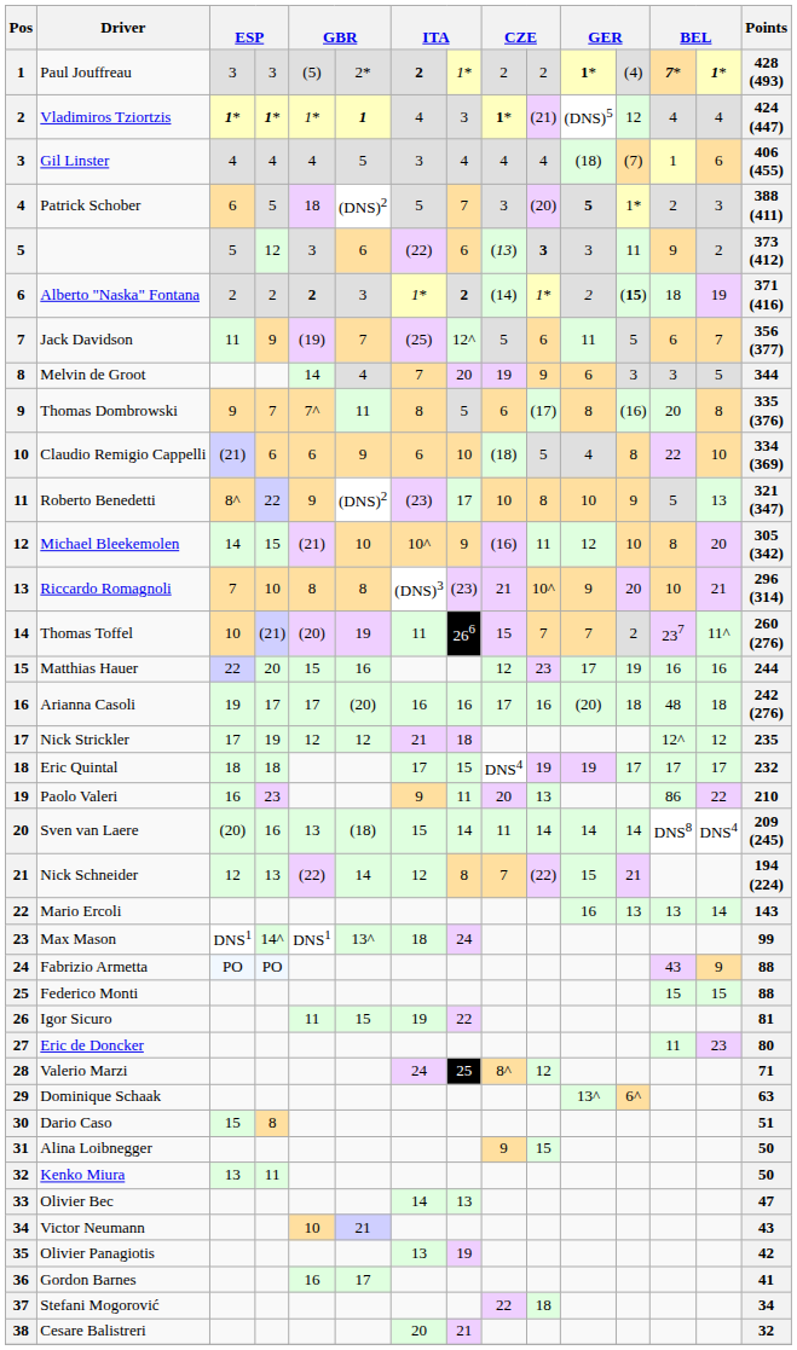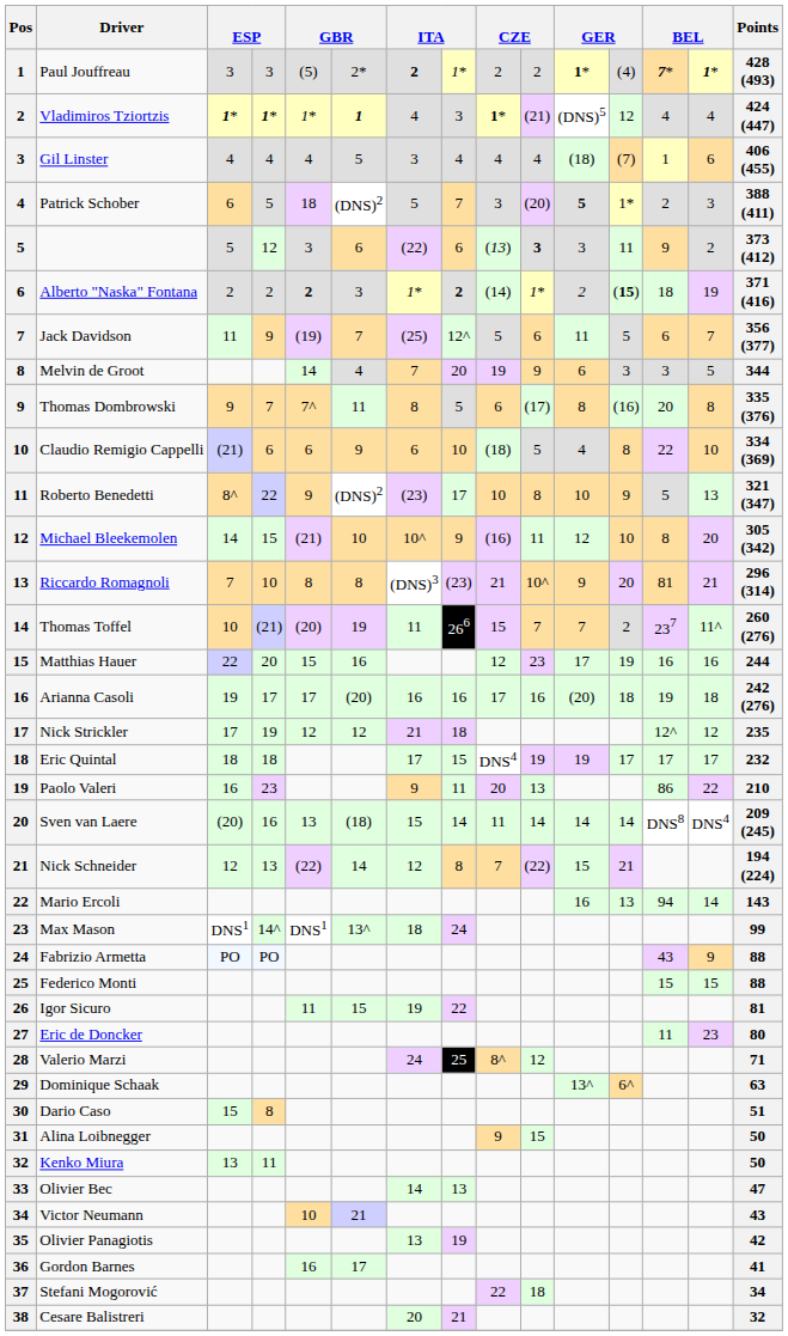Riccardo Romagnoli | column 13: 10 -> 81
Arianna Casoli | column 13: 48 -> 19
Mario Ercoli | column 13: 13 -> 94
